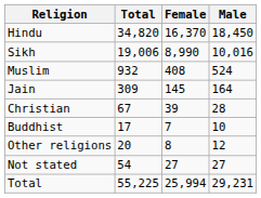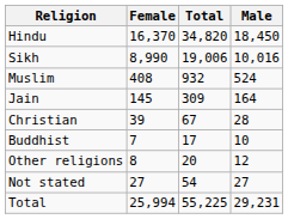columns swapped: Total <-> Female
